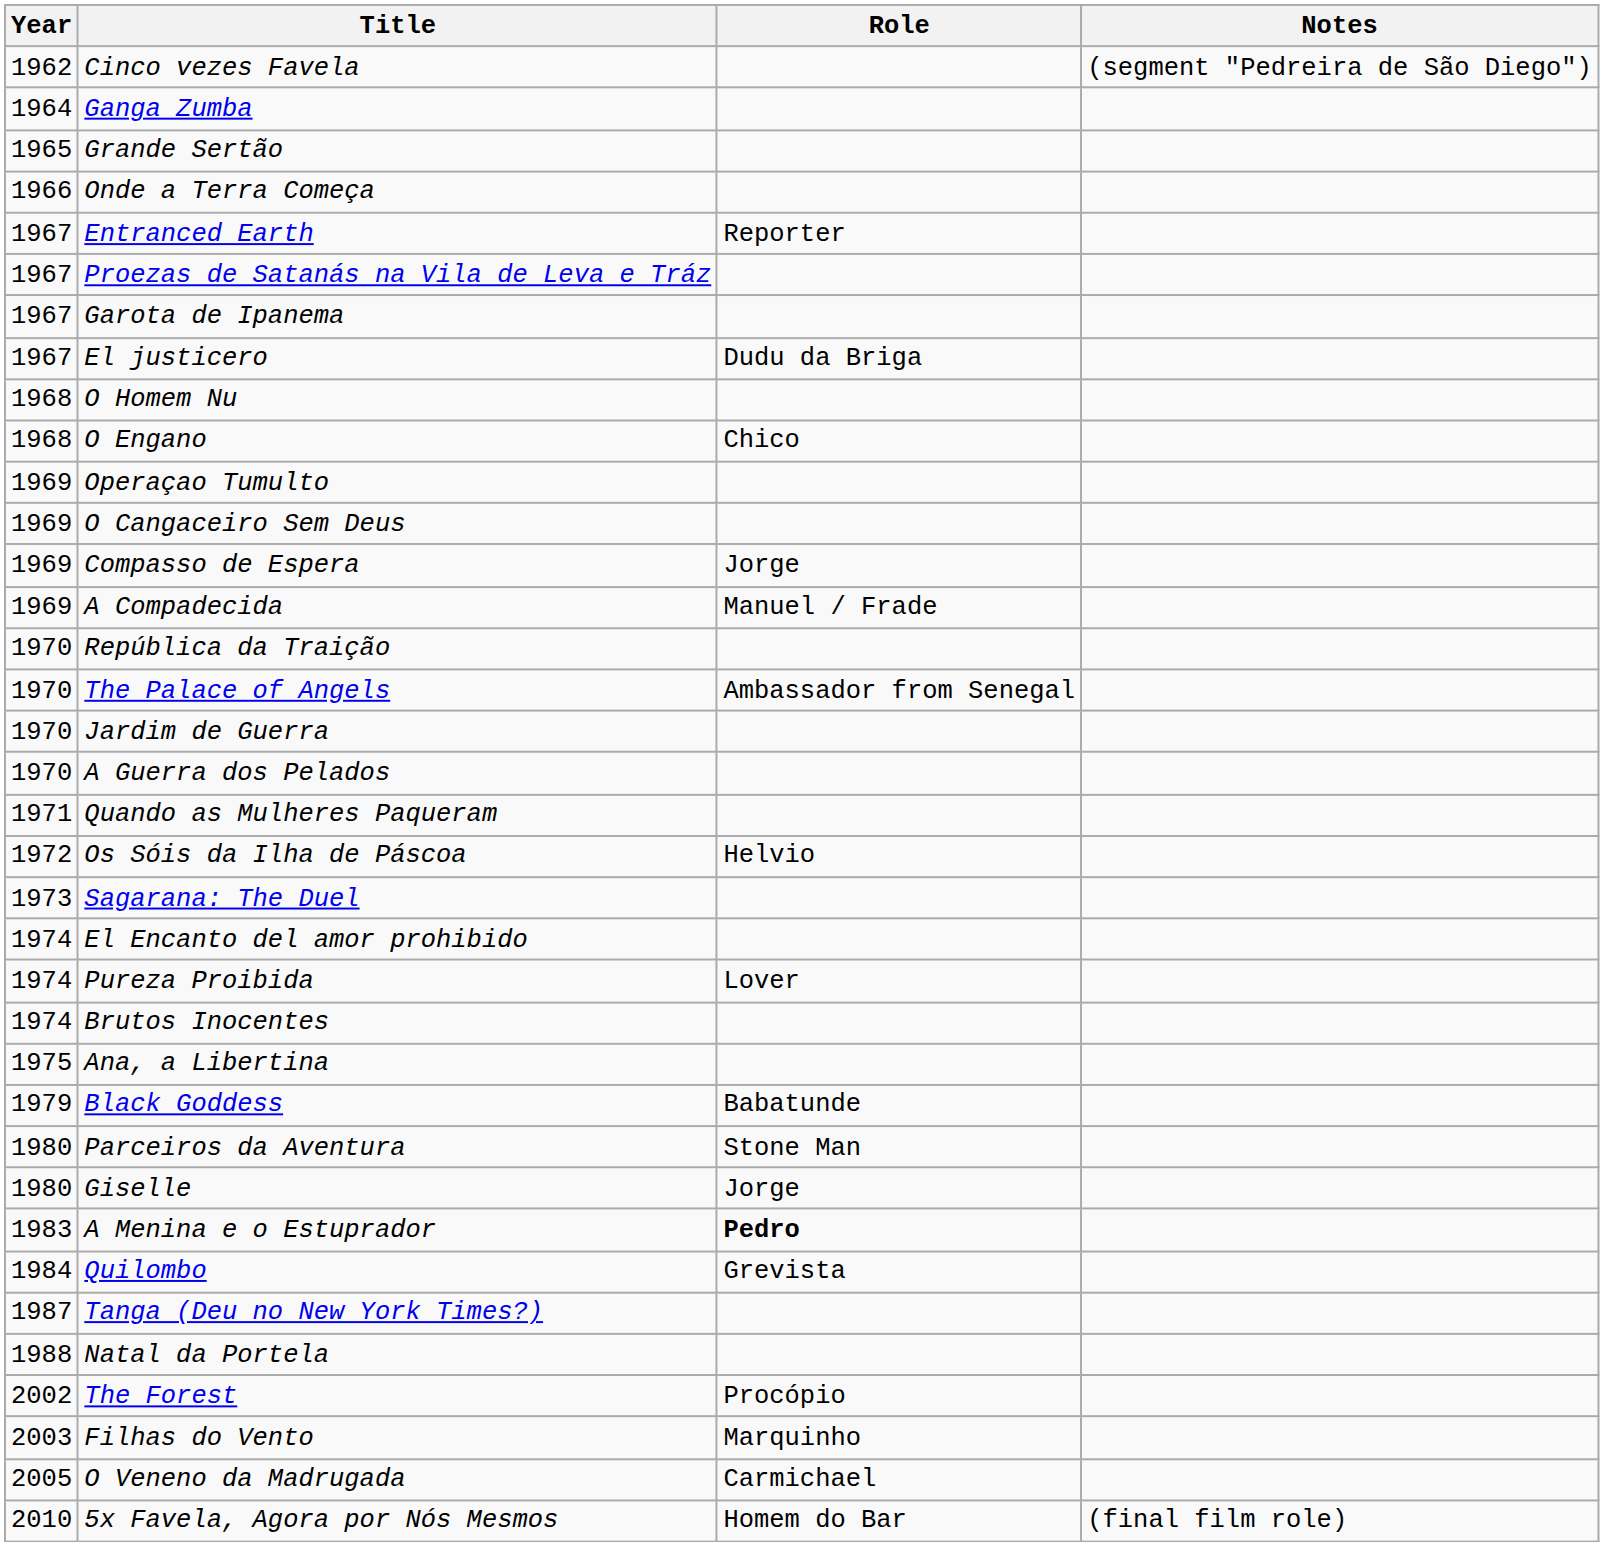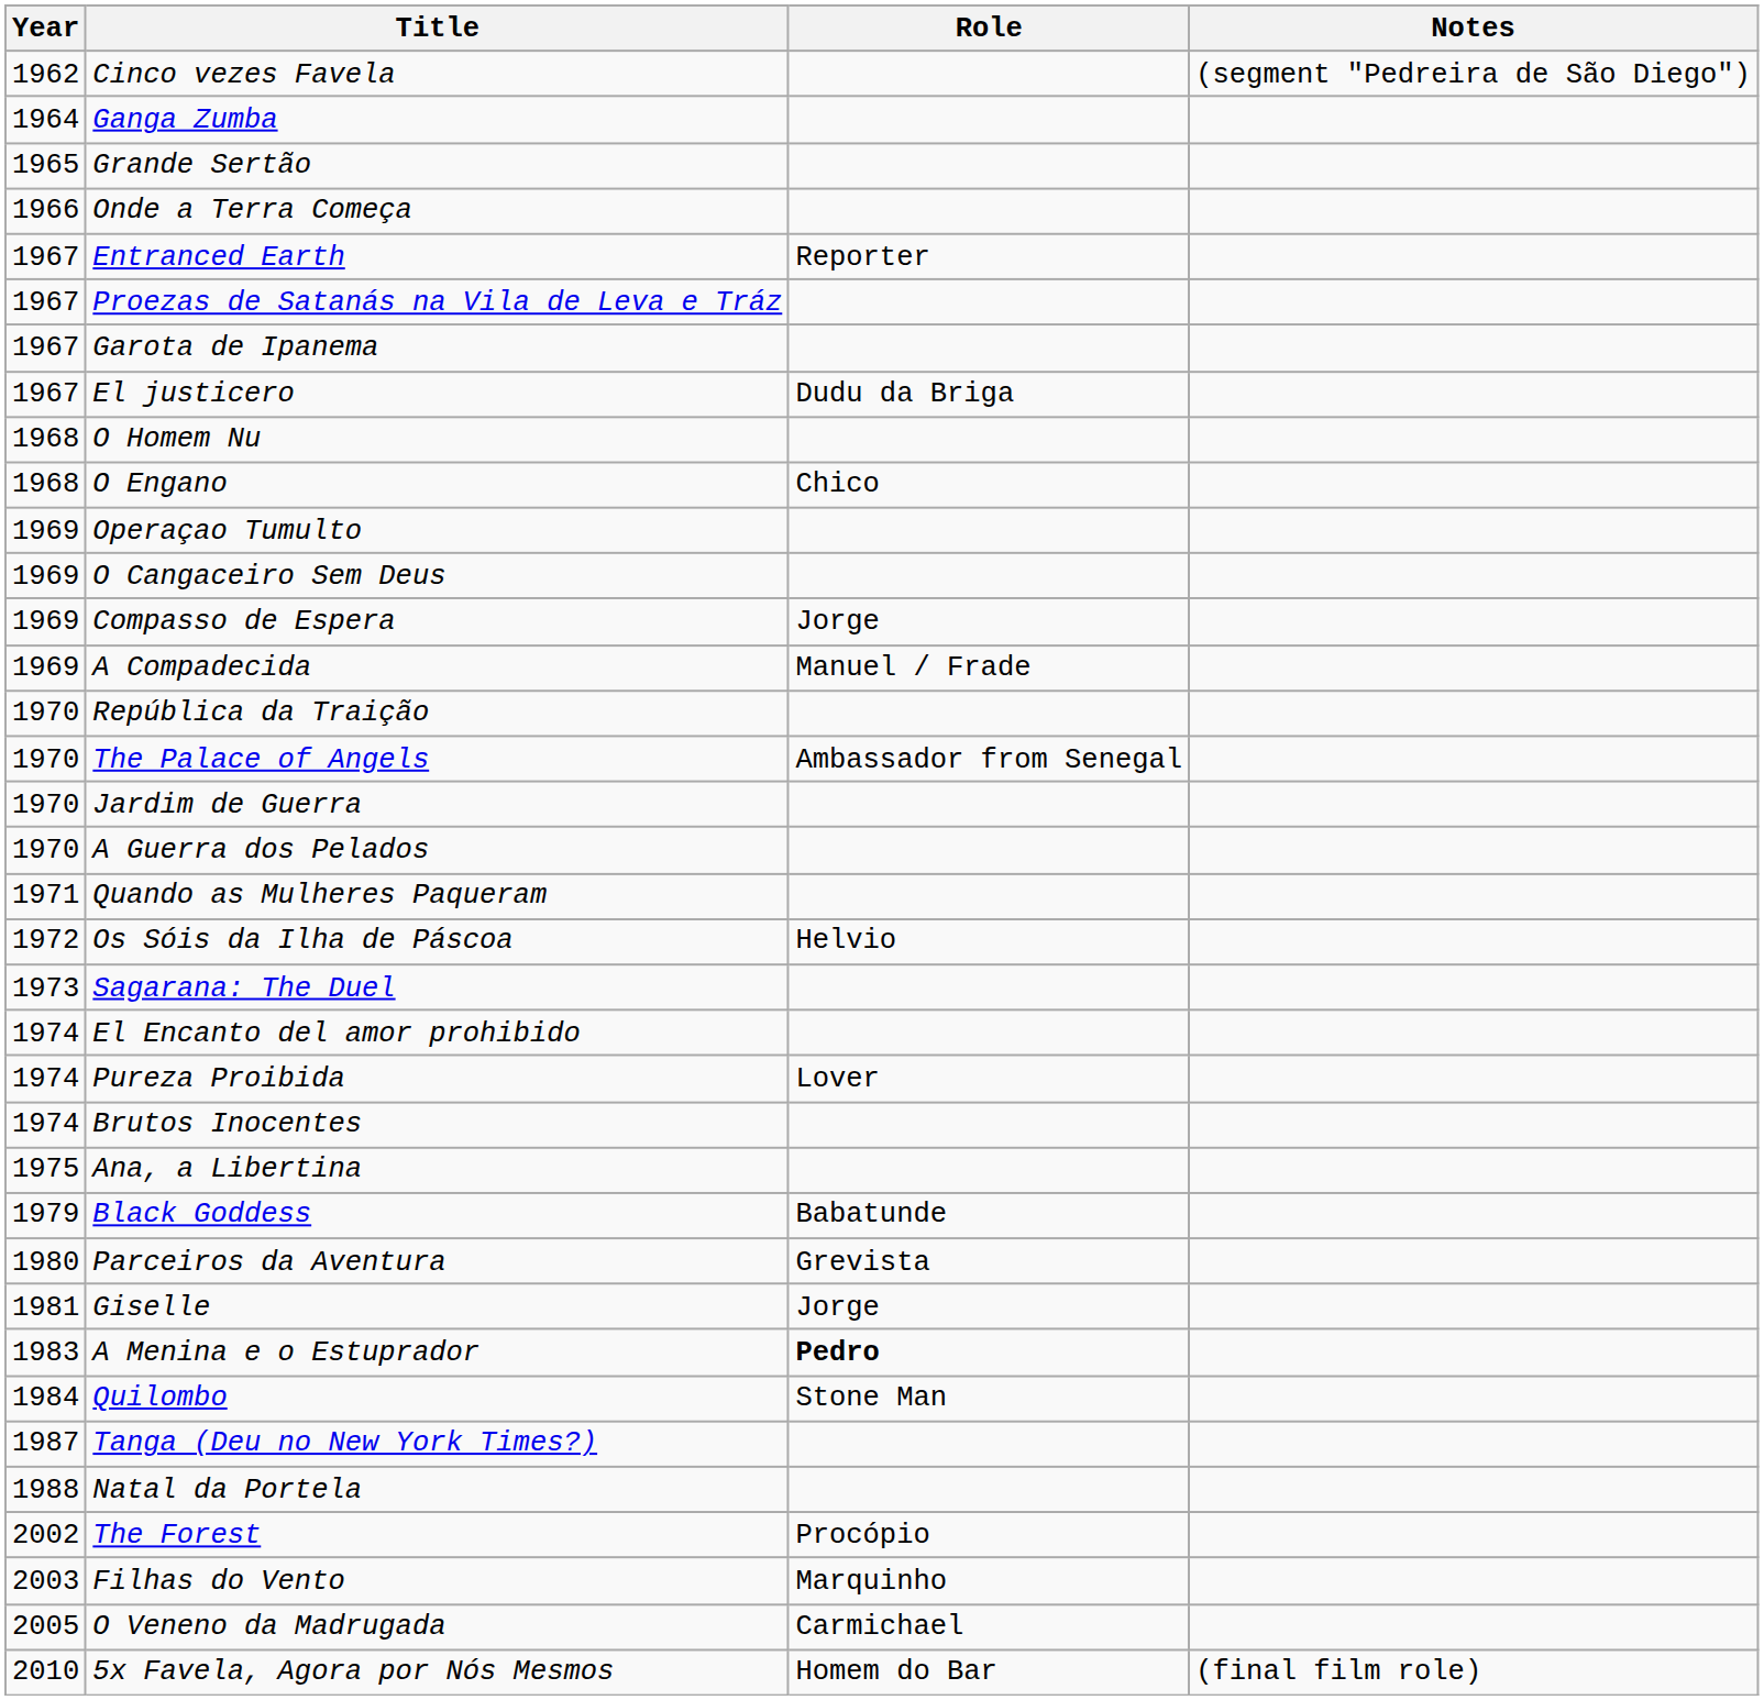Parceiros da Aventura | Role: Stone Man -> Grevista
Giselle | Year: 1980 -> 1981
Quilombo | Role: Grevista -> Stone Man
